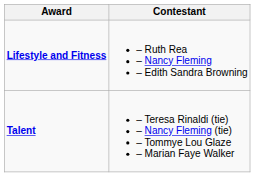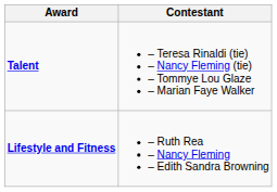rows swapped: Lifestyle and Fitness <-> Talent
